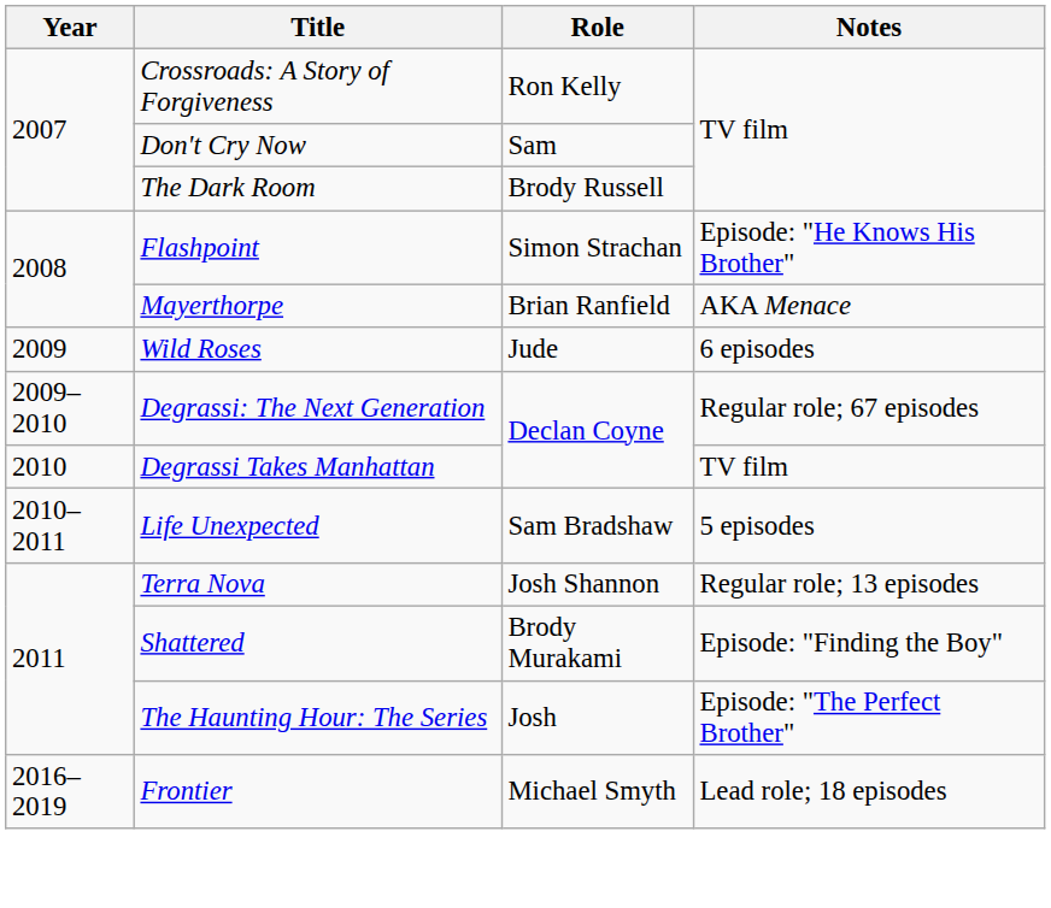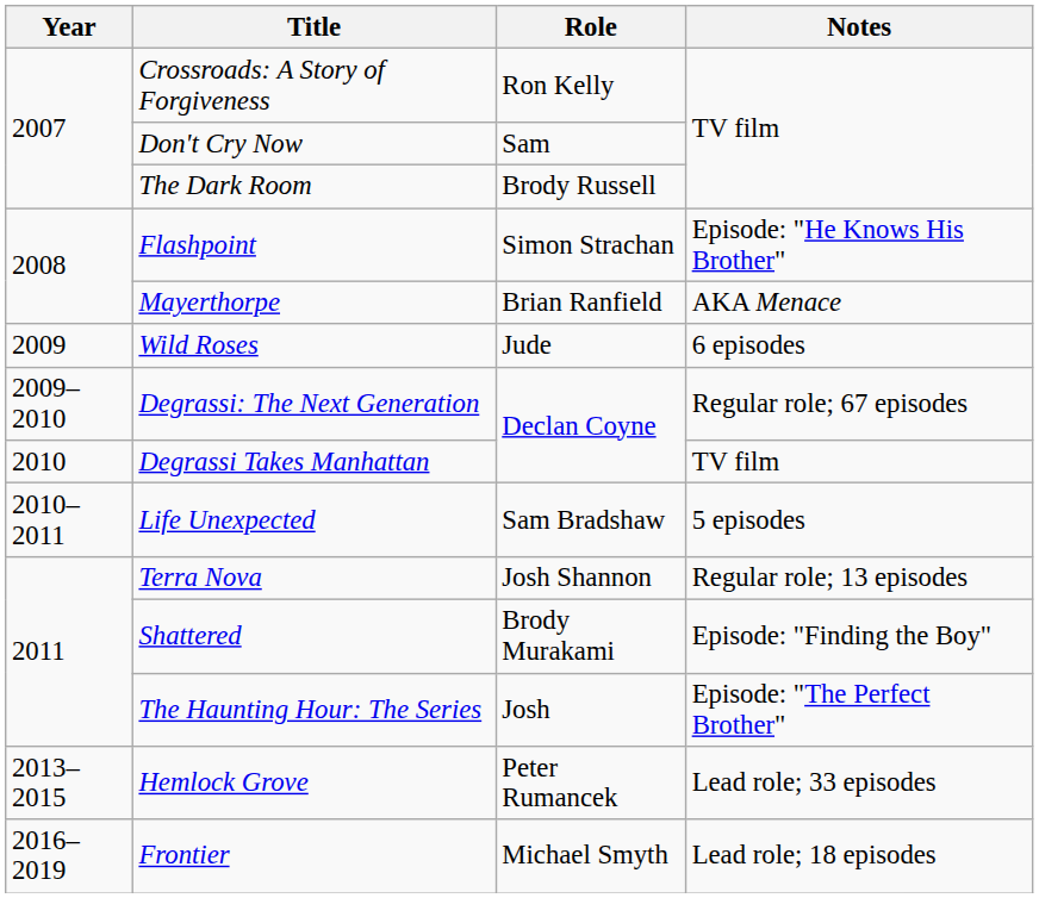+ row: 2013–2015 | Hemlock Grove | Peter Rumancek | Lead role; 33 episodes
